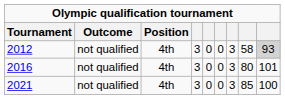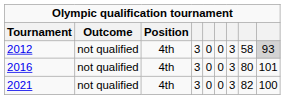2021 | column 8: 85 -> 82
